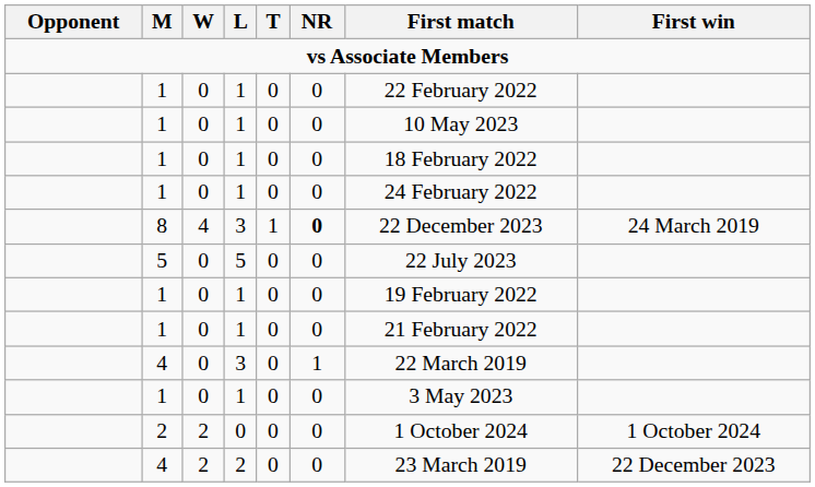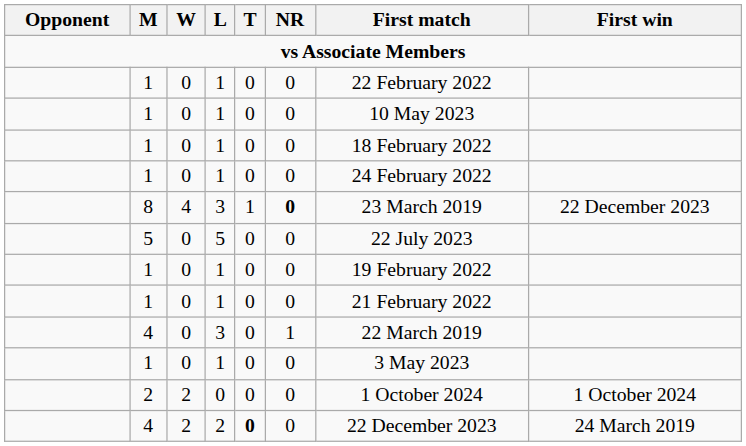8 | First match: 22 December 2023 -> 23 March 2019
8 | First win: 24 March 2019 -> 22 December 2023
4 / 2 | T: normal -> bold
4 / 2 | First match: 23 March 2019 -> 22 December 2023
4 / 2 | First win: 22 December 2023 -> 24 March 2019
